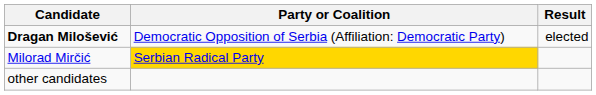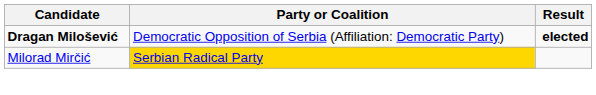Dragan Milošević | Result: normal -> bold
- row: other candidates
